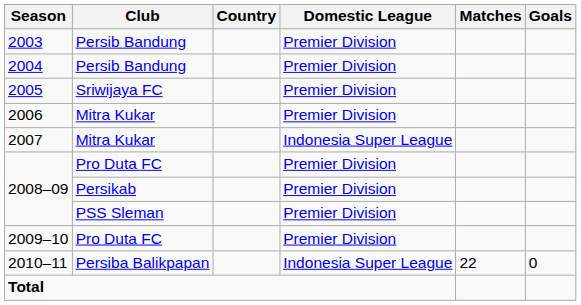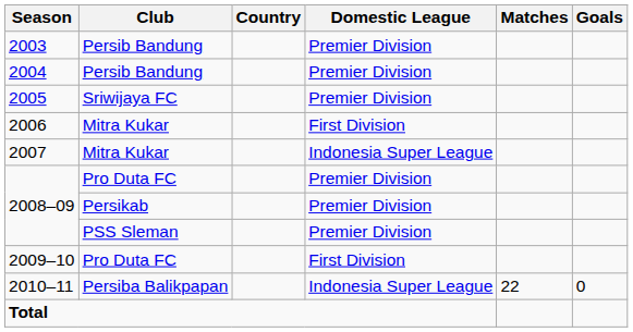2006 | Domestic League: Premier Division -> First Division
2009–10 | Domestic League: Premier Division -> First Division
